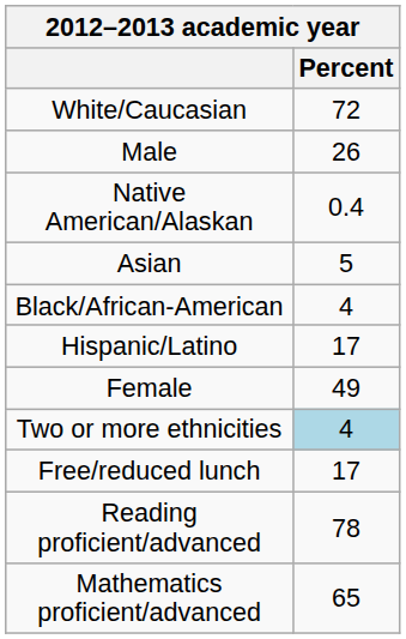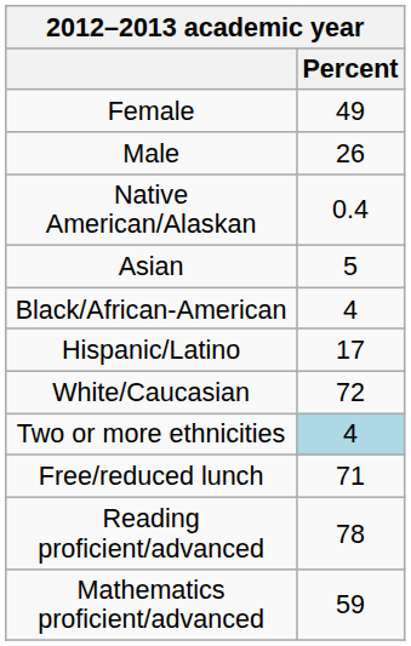rows swapped: Female <-> White/Caucasian
Free/reduced lunch | Percent: 17 -> 71
Mathematics proficient/advanced | Percent: 65 -> 59
